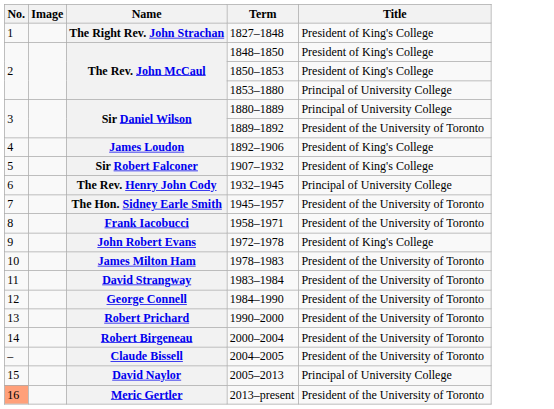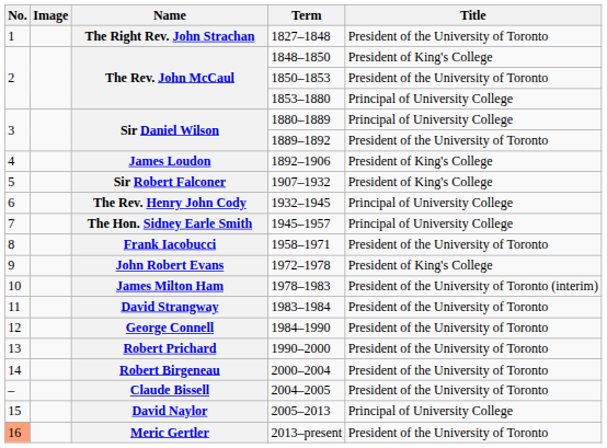1827–1848 | Title: President of King's College -> President of the University of Toronto
1850–1853 | Title: President of King's College -> President of the University of Toronto
1945–1957 | Title: President of the University of Toronto -> Principal of University College
1978–1983 | Title: President of the University of Toronto -> President of the University of Toronto (interim)
